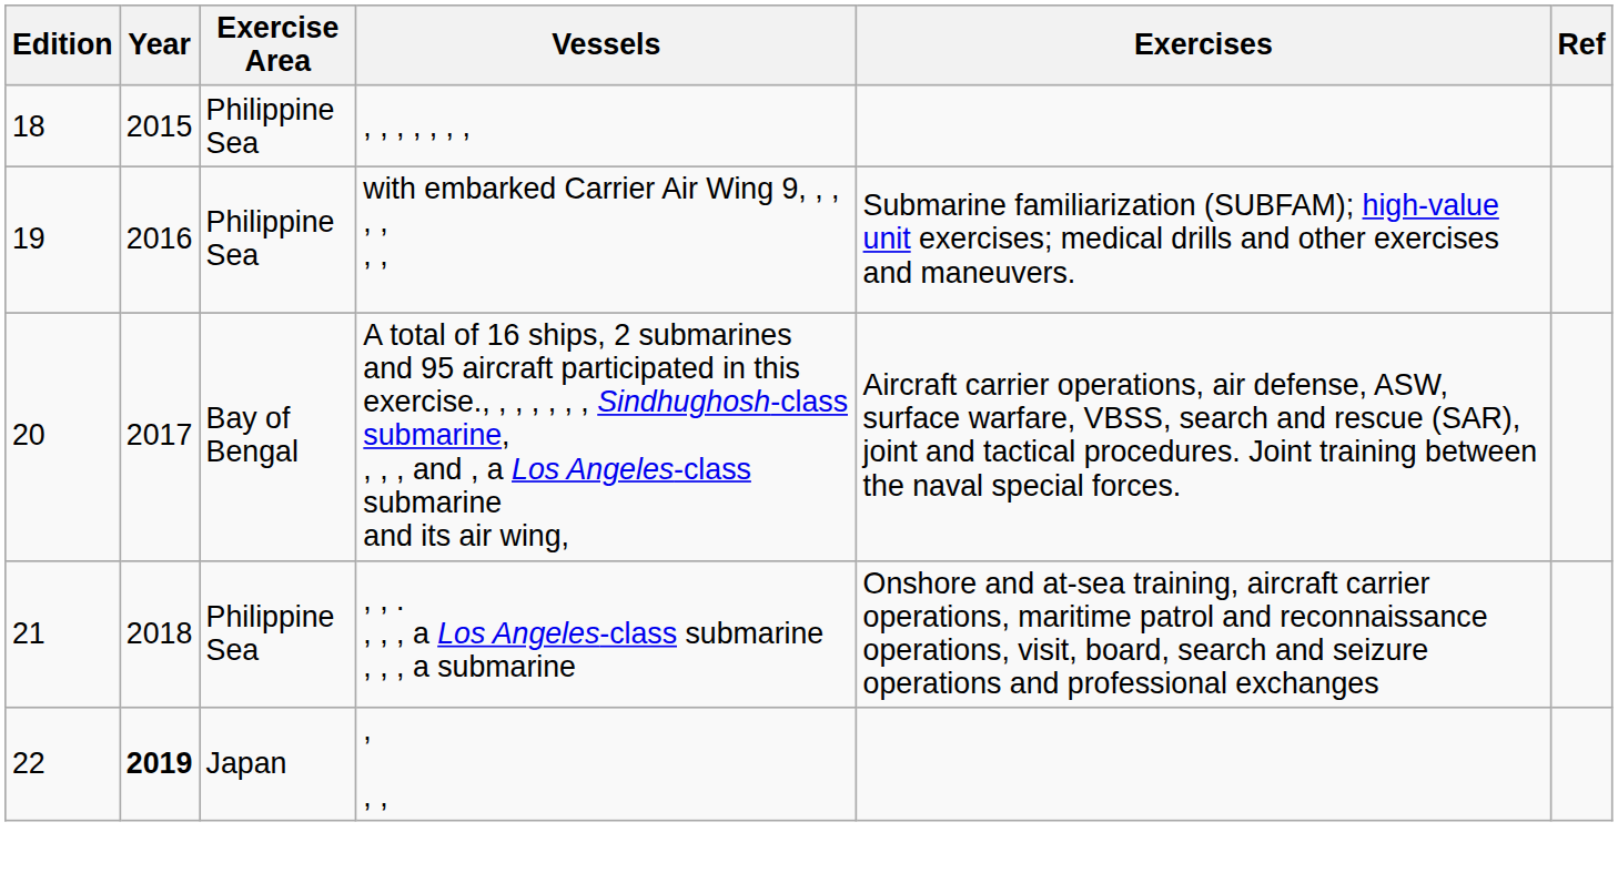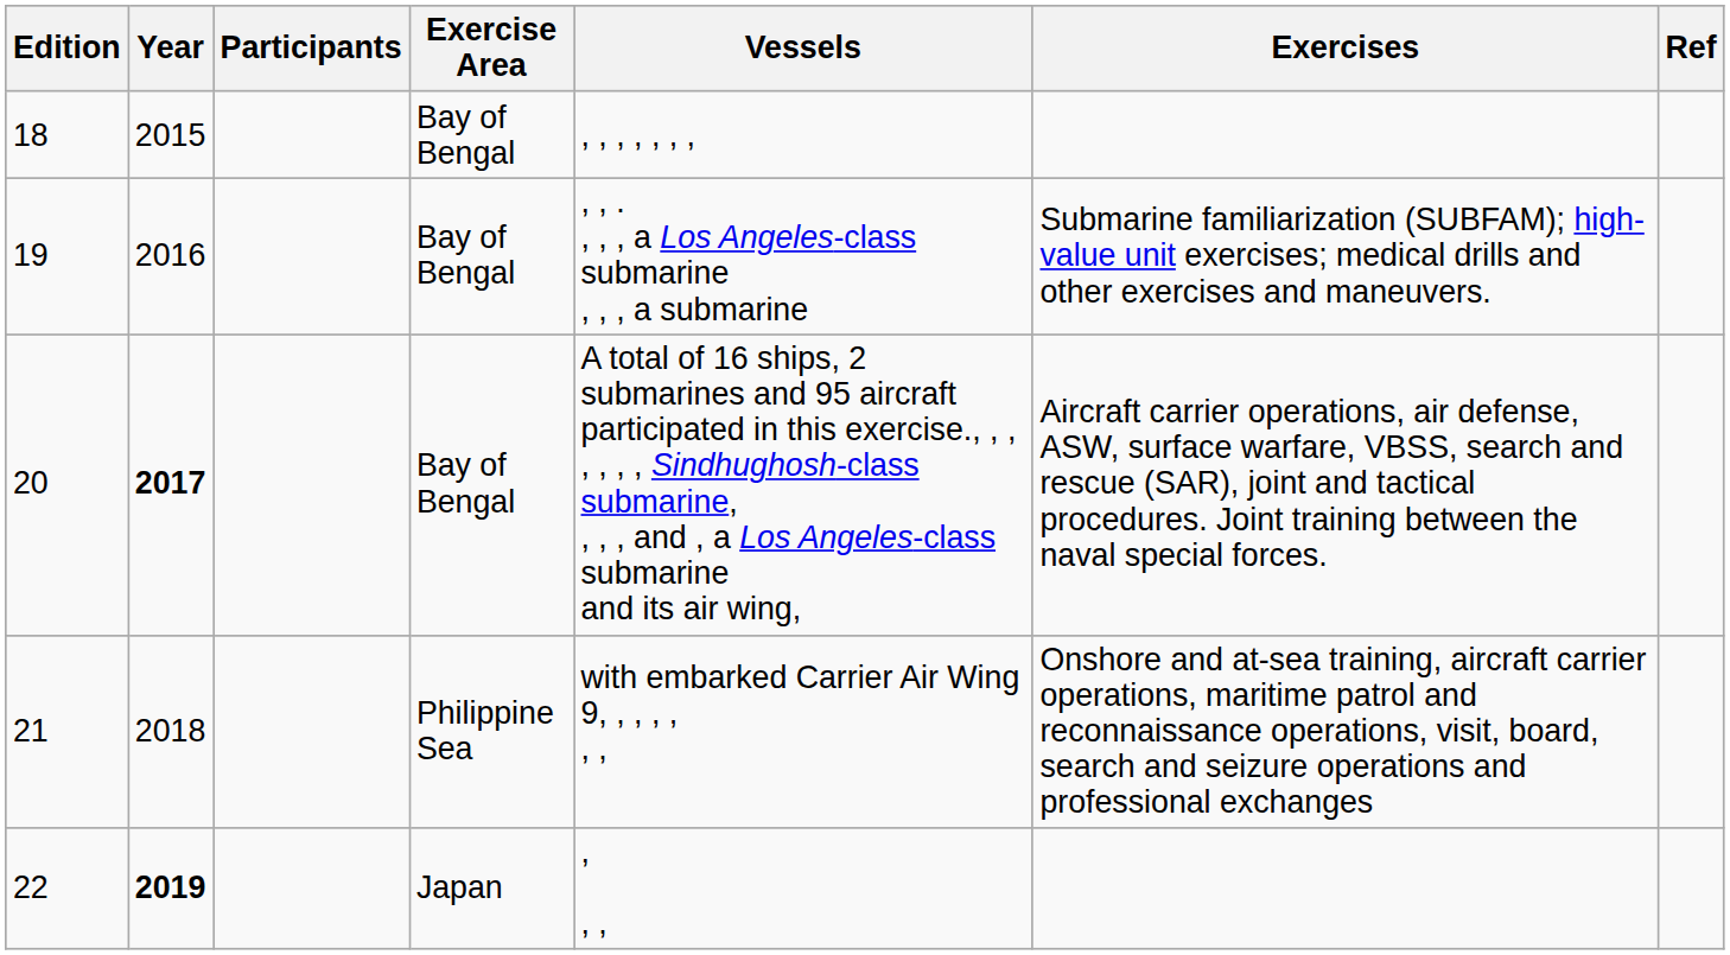+ column: Participants
18 | Exercise Area: Philippine Sea -> Bay of Bengal
19 | Exercise Area: Philippine Sea -> Bay of Bengal
19 | Vessels: with embarked Carrier Air Wing 9, , , , , , , -> , , . , , , a Los Angeles-class submarine , , , a submarine
20 | Year: normal -> bold
21 | Vessels: , , . , , , a Los Angeles-class submarine , , , a submarine -> with embarked Carrier Air Wing 9, , , , , , ,
